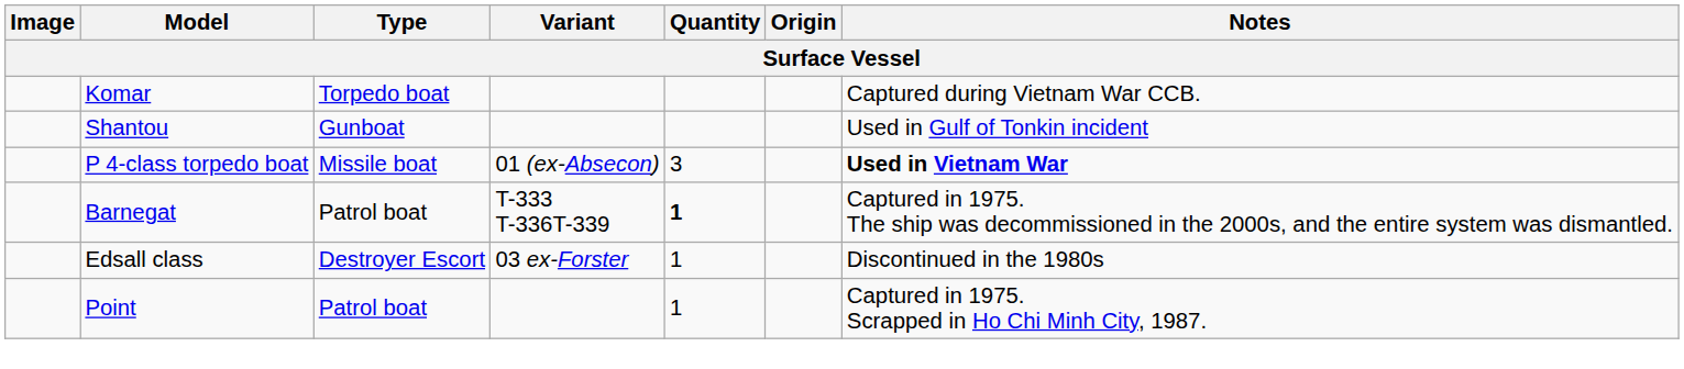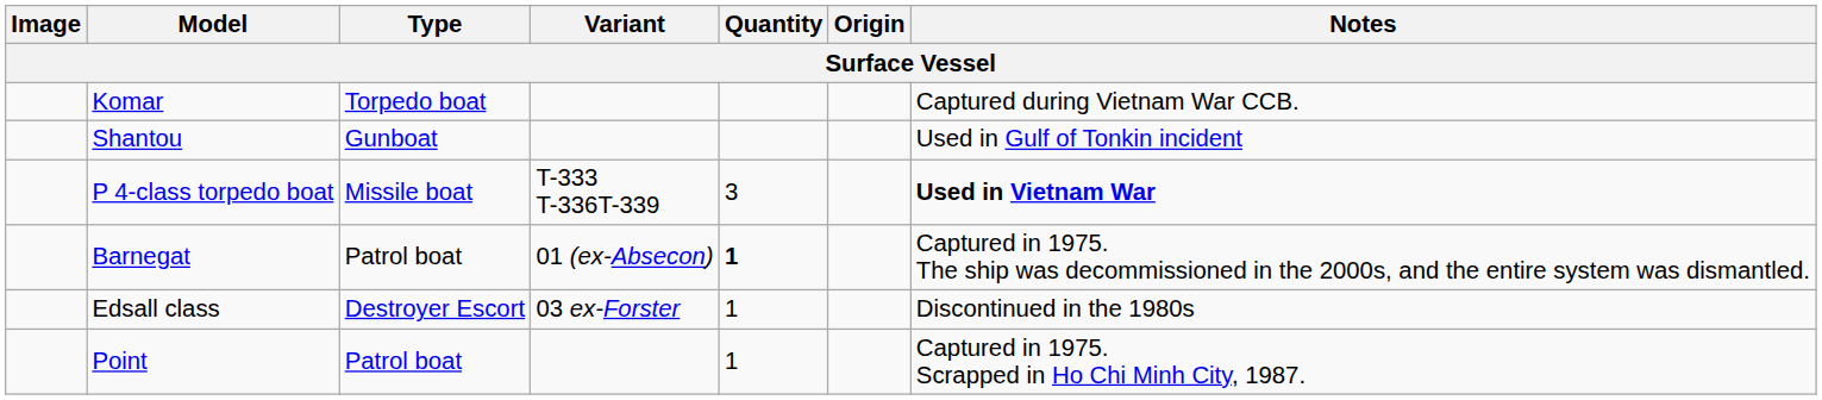P 4-class torpedo boat | Variant: 01 (ex-Absecon) -> T-333 T-336T-339
Barnegat | Variant: T-333 T-336T-339 -> 01 (ex-Absecon)
